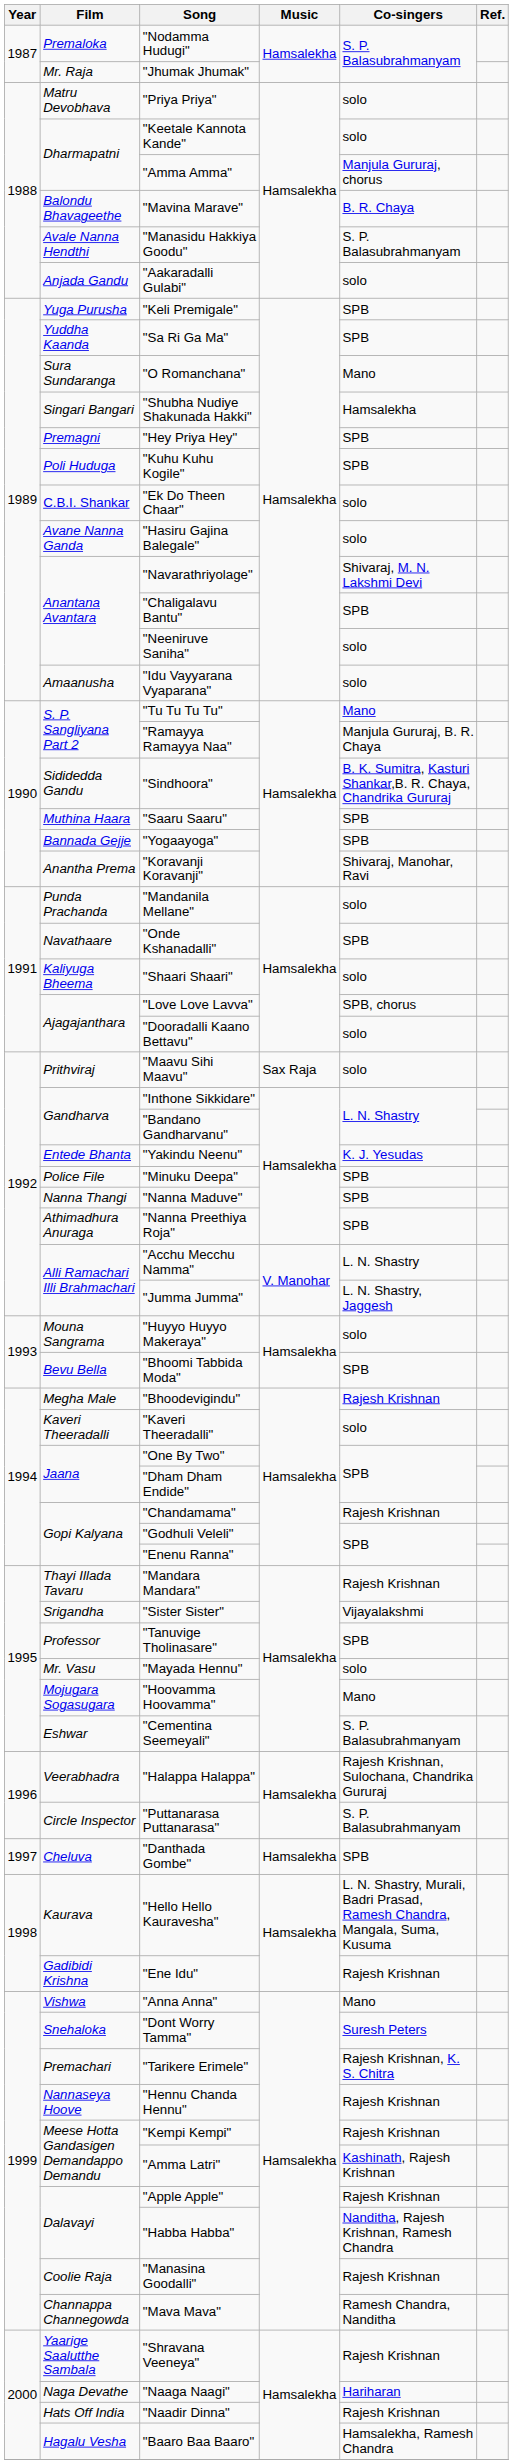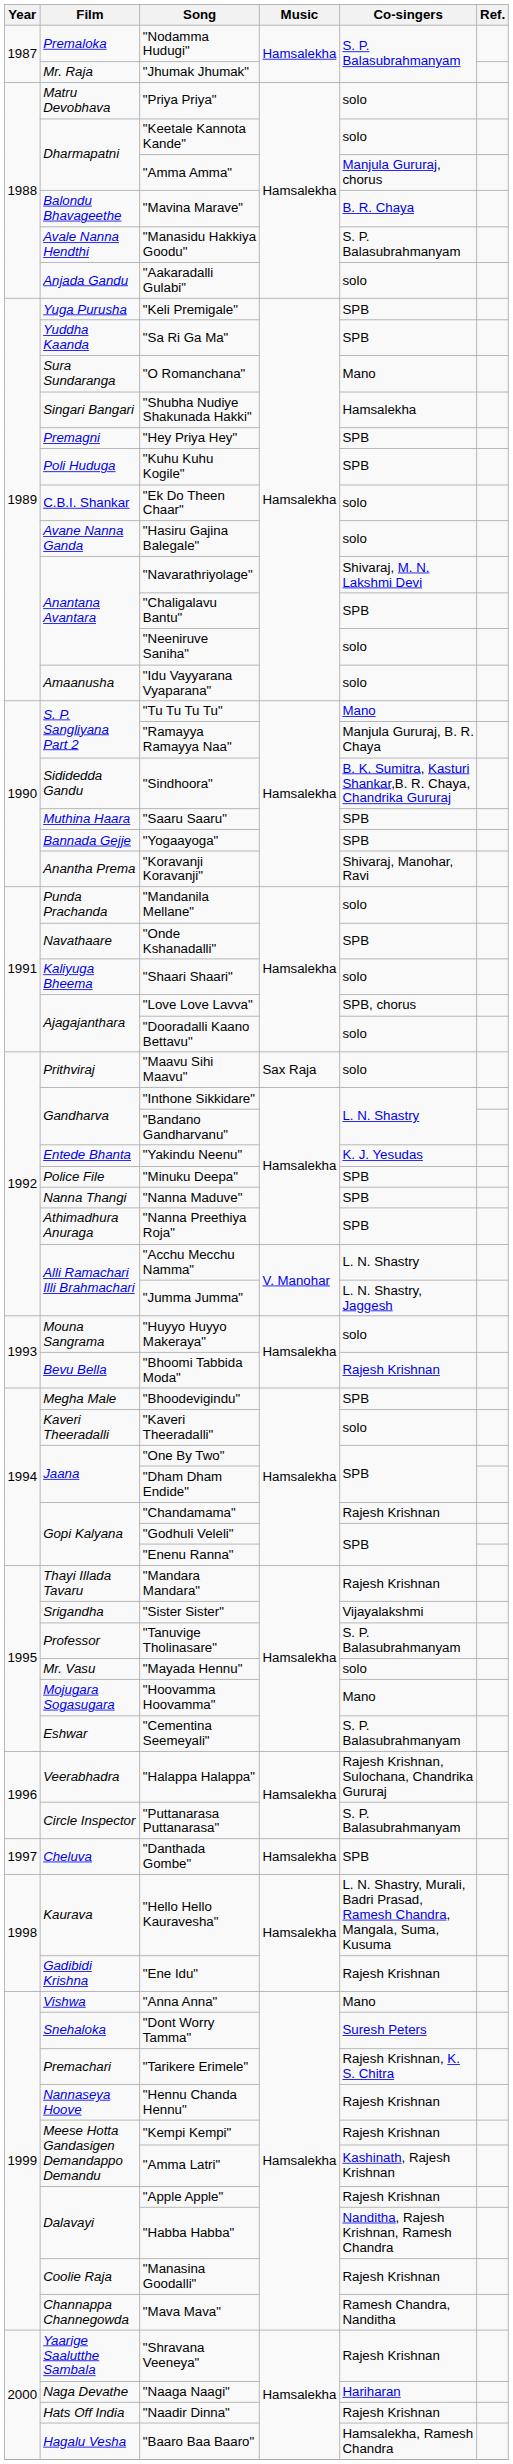"Bhoomi Tabbida Moda" | Co-singers: SPB -> Rajesh Krishnan
"Bhoodevigindu" | Co-singers: Rajesh Krishnan -> SPB
"Tanuvige Tholinasare" | Co-singers: SPB -> S. P. Balasubrahmanyam
